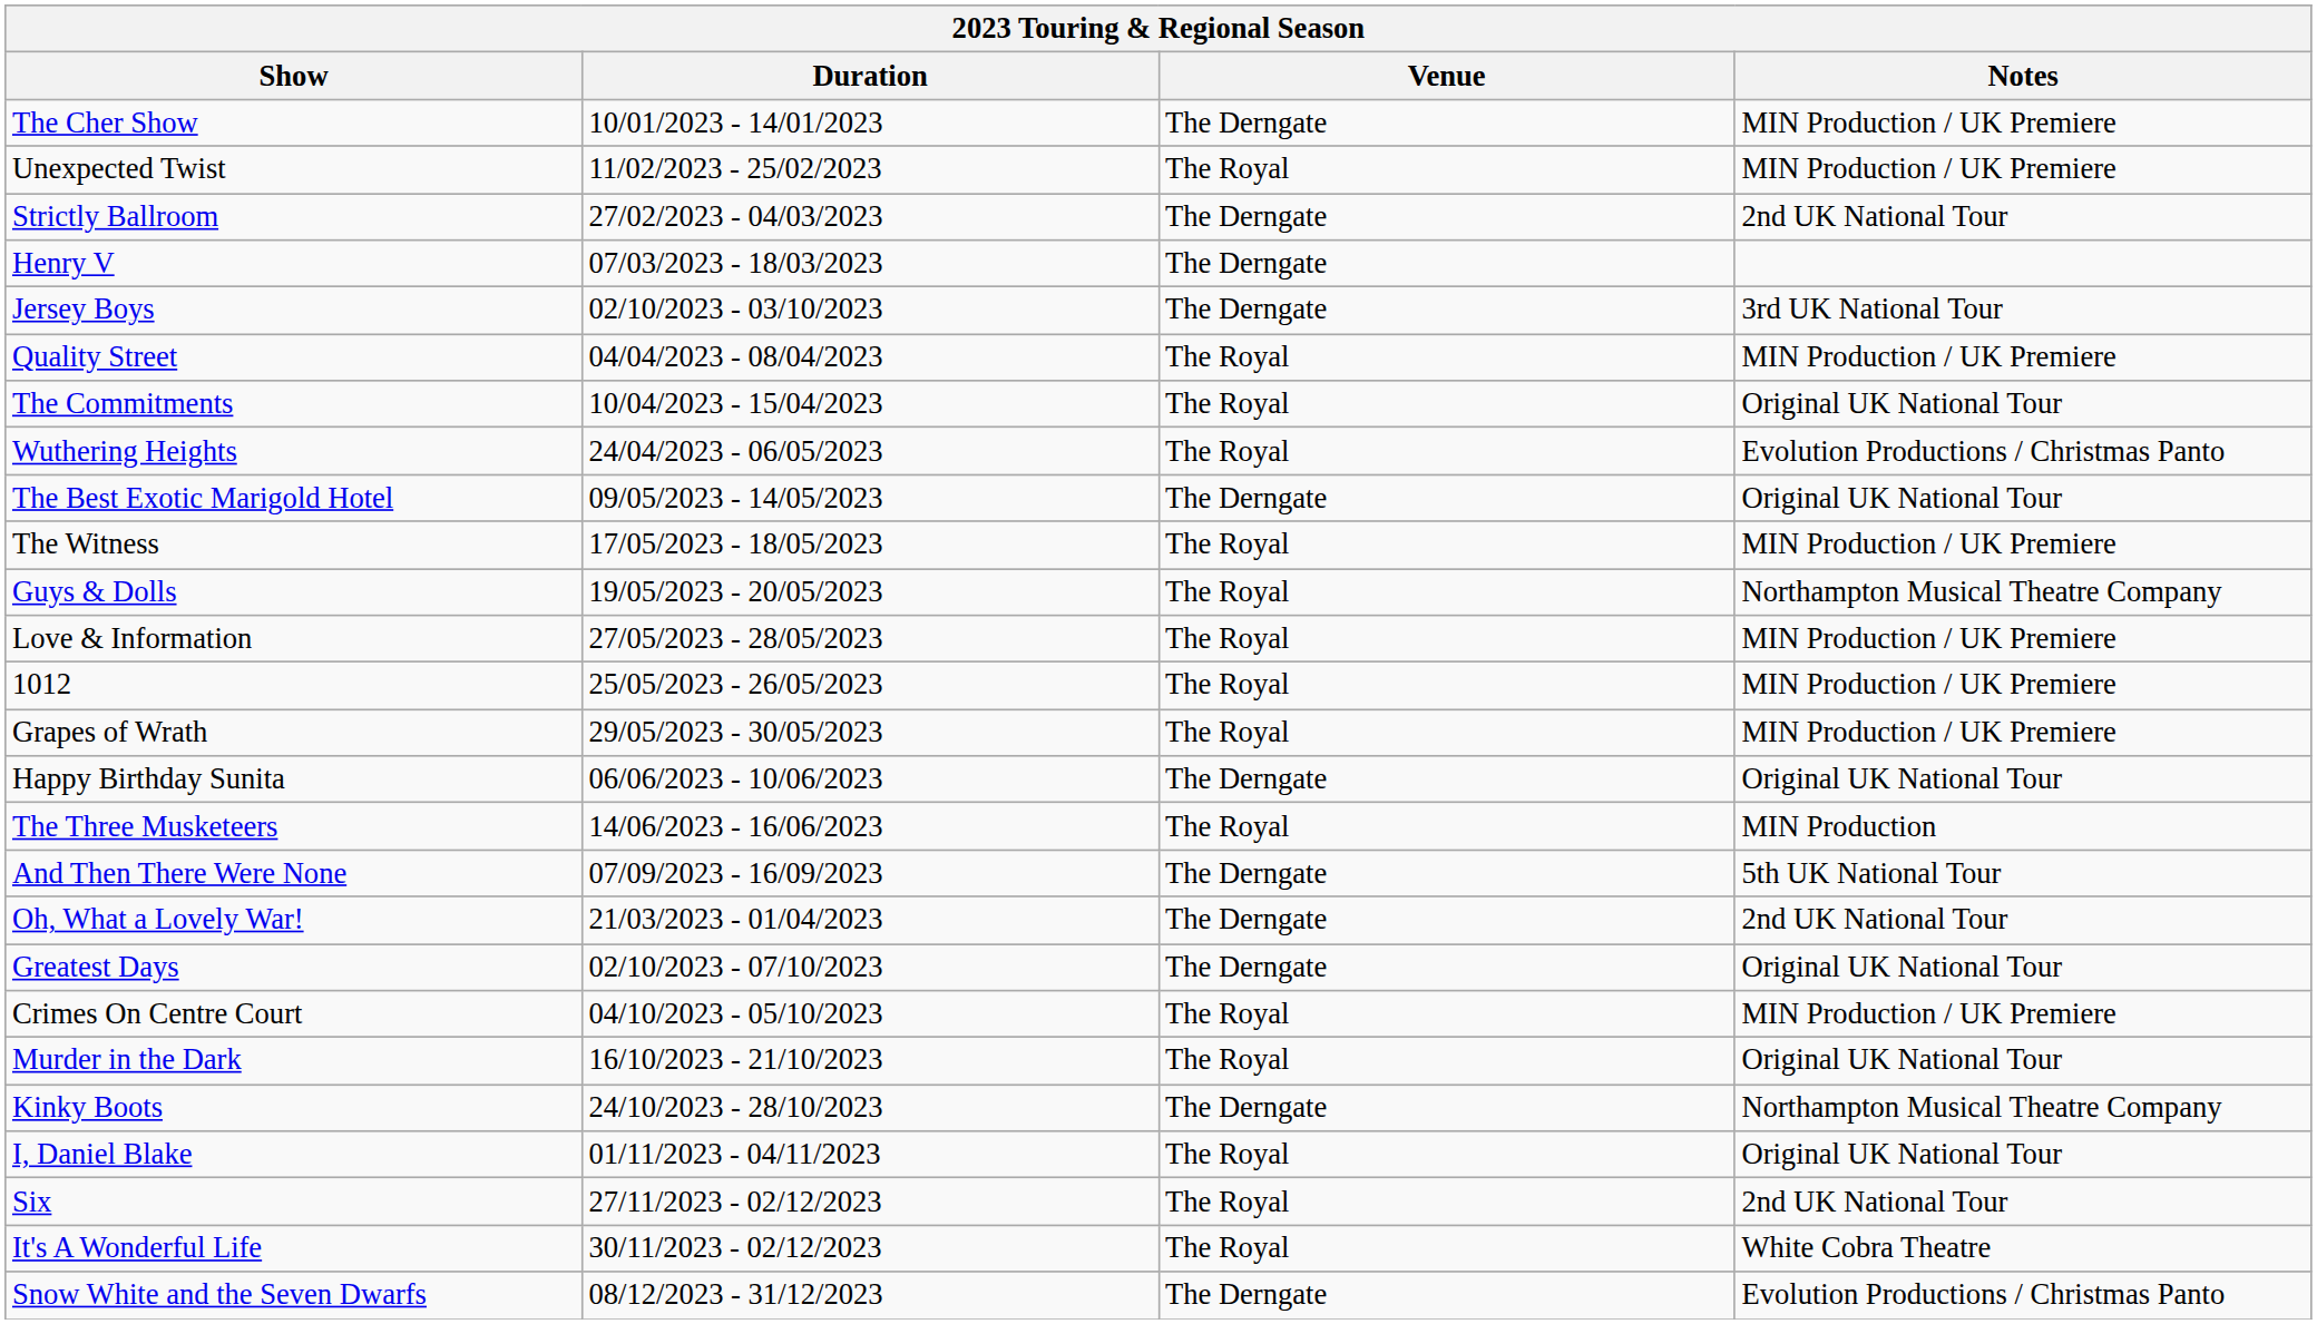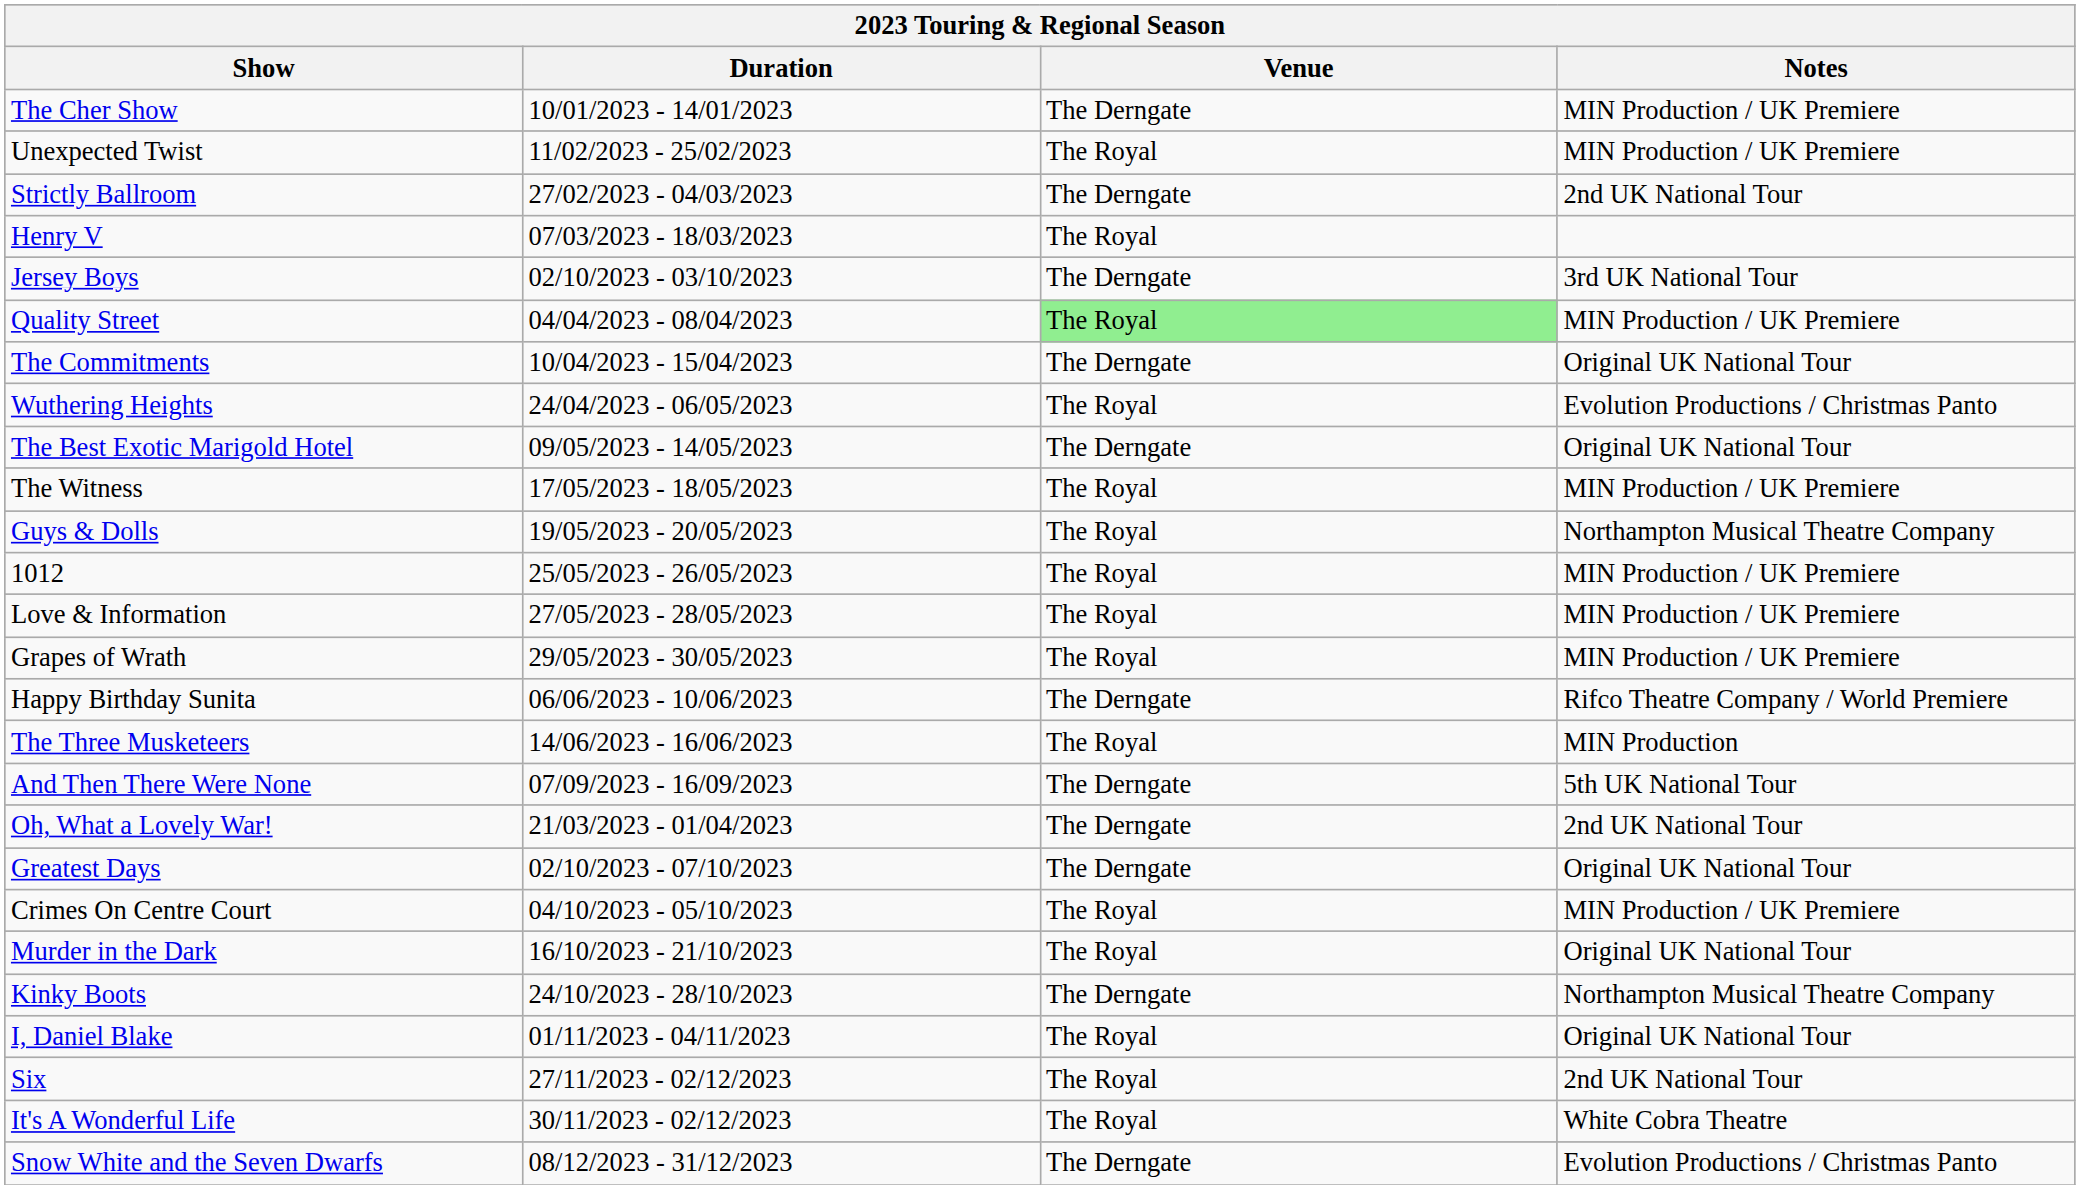Henry V | Venue: The Derngate -> The Royal
Quality Street | Venue: no background -> lightgreen background
The Commitments | Venue: The Royal -> The Derngate
rows swapped: 1012 <-> Love & Information
Happy Birthday Sunita | Notes: Original UK National Tour -> Rifco Theatre Company / World Premiere
